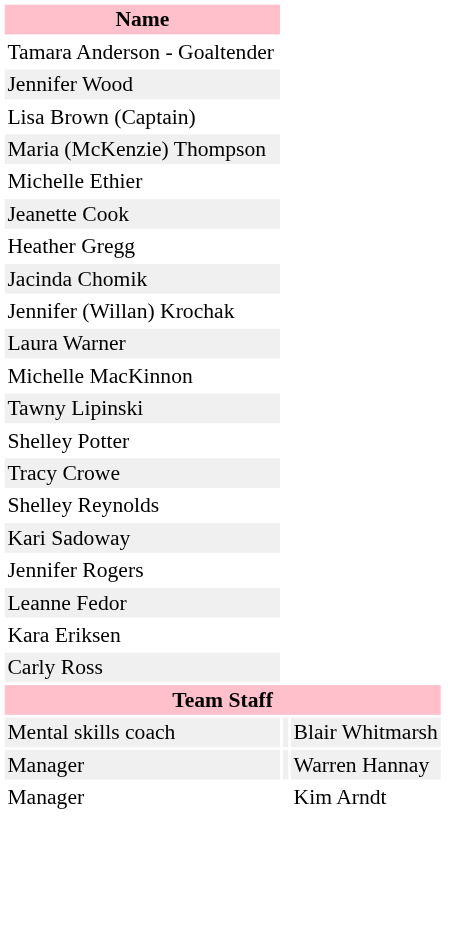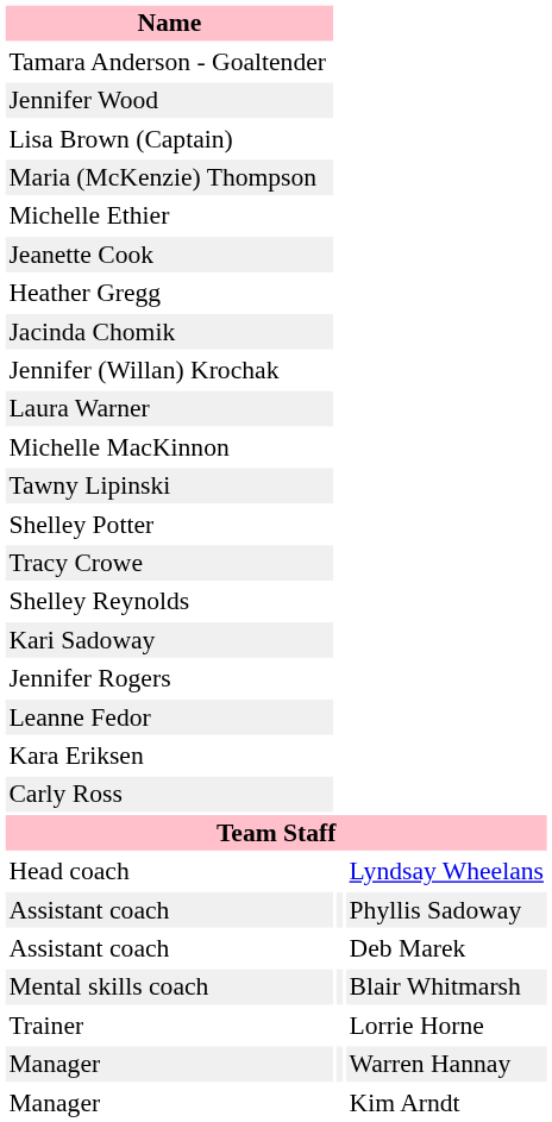+ row: Head coach | Lyndsay Wheelans
+ row: Assistant coach | Phyllis Sadoway
+ row: Assistant coach | Deb Marek
+ row: Trainer | Lorrie Horne
